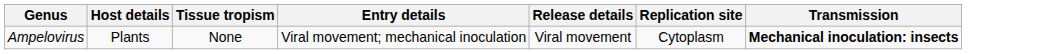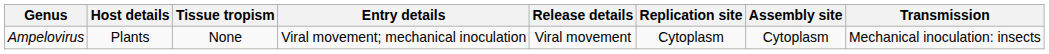+ column: Assembly site | Cytoplasm
Ampelovirus | Transmission: bold -> normal
